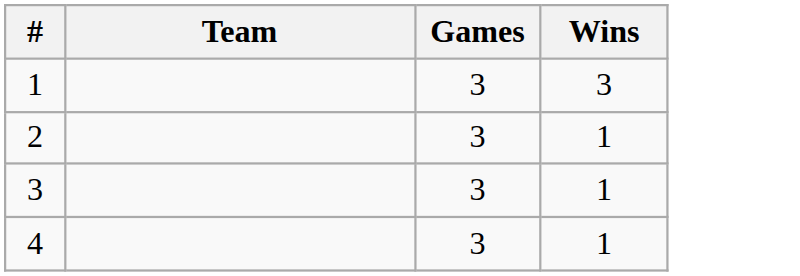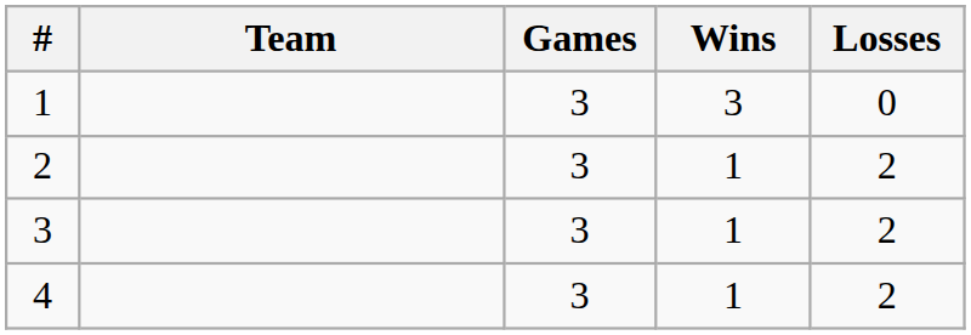+ column: Losses | 0 | 2 | 2 | 2
